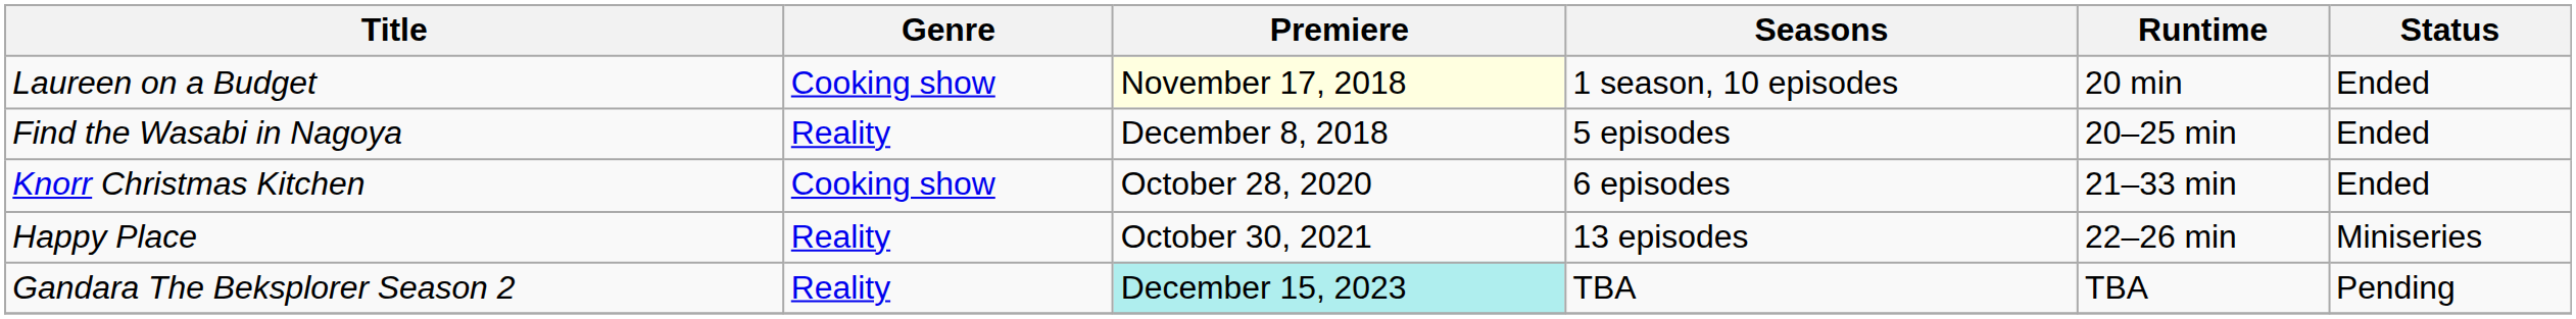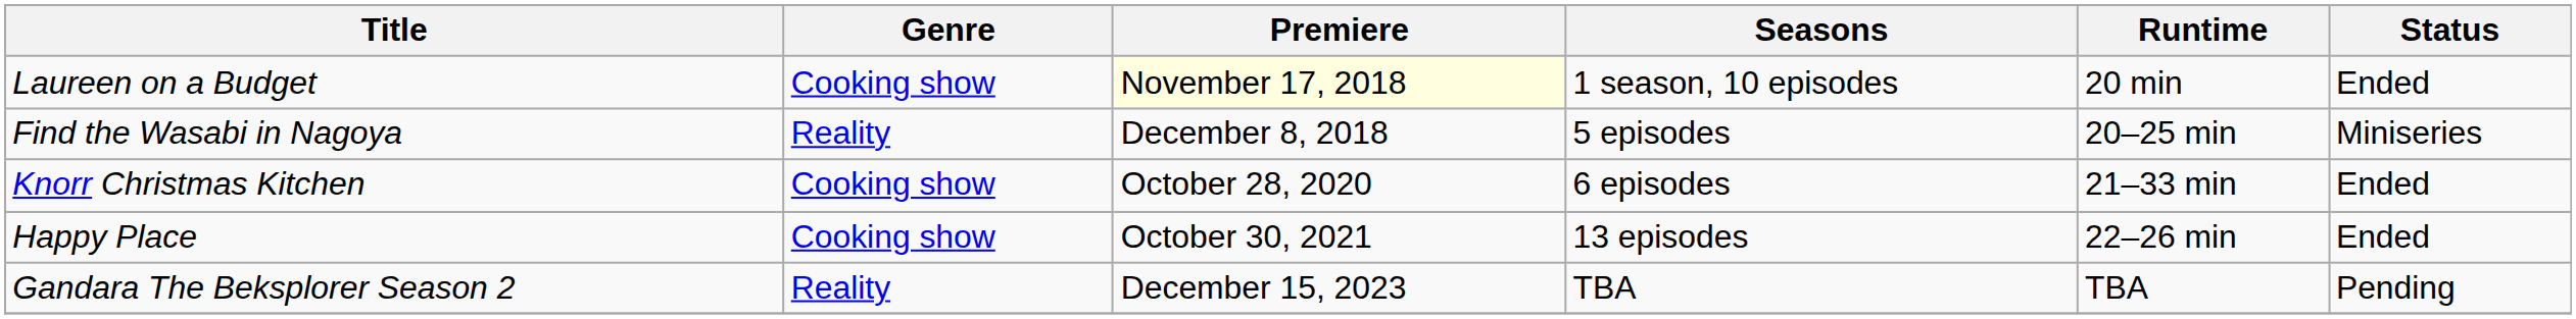Find the Wasabi in Nagoya | Status: Ended -> Miniseries
Happy Place | Genre: Reality -> Cooking show
Happy Place | Status: Miniseries -> Ended
Gandara The Beksplorer Season 2 | Premiere: paleturquoise background -> no background
